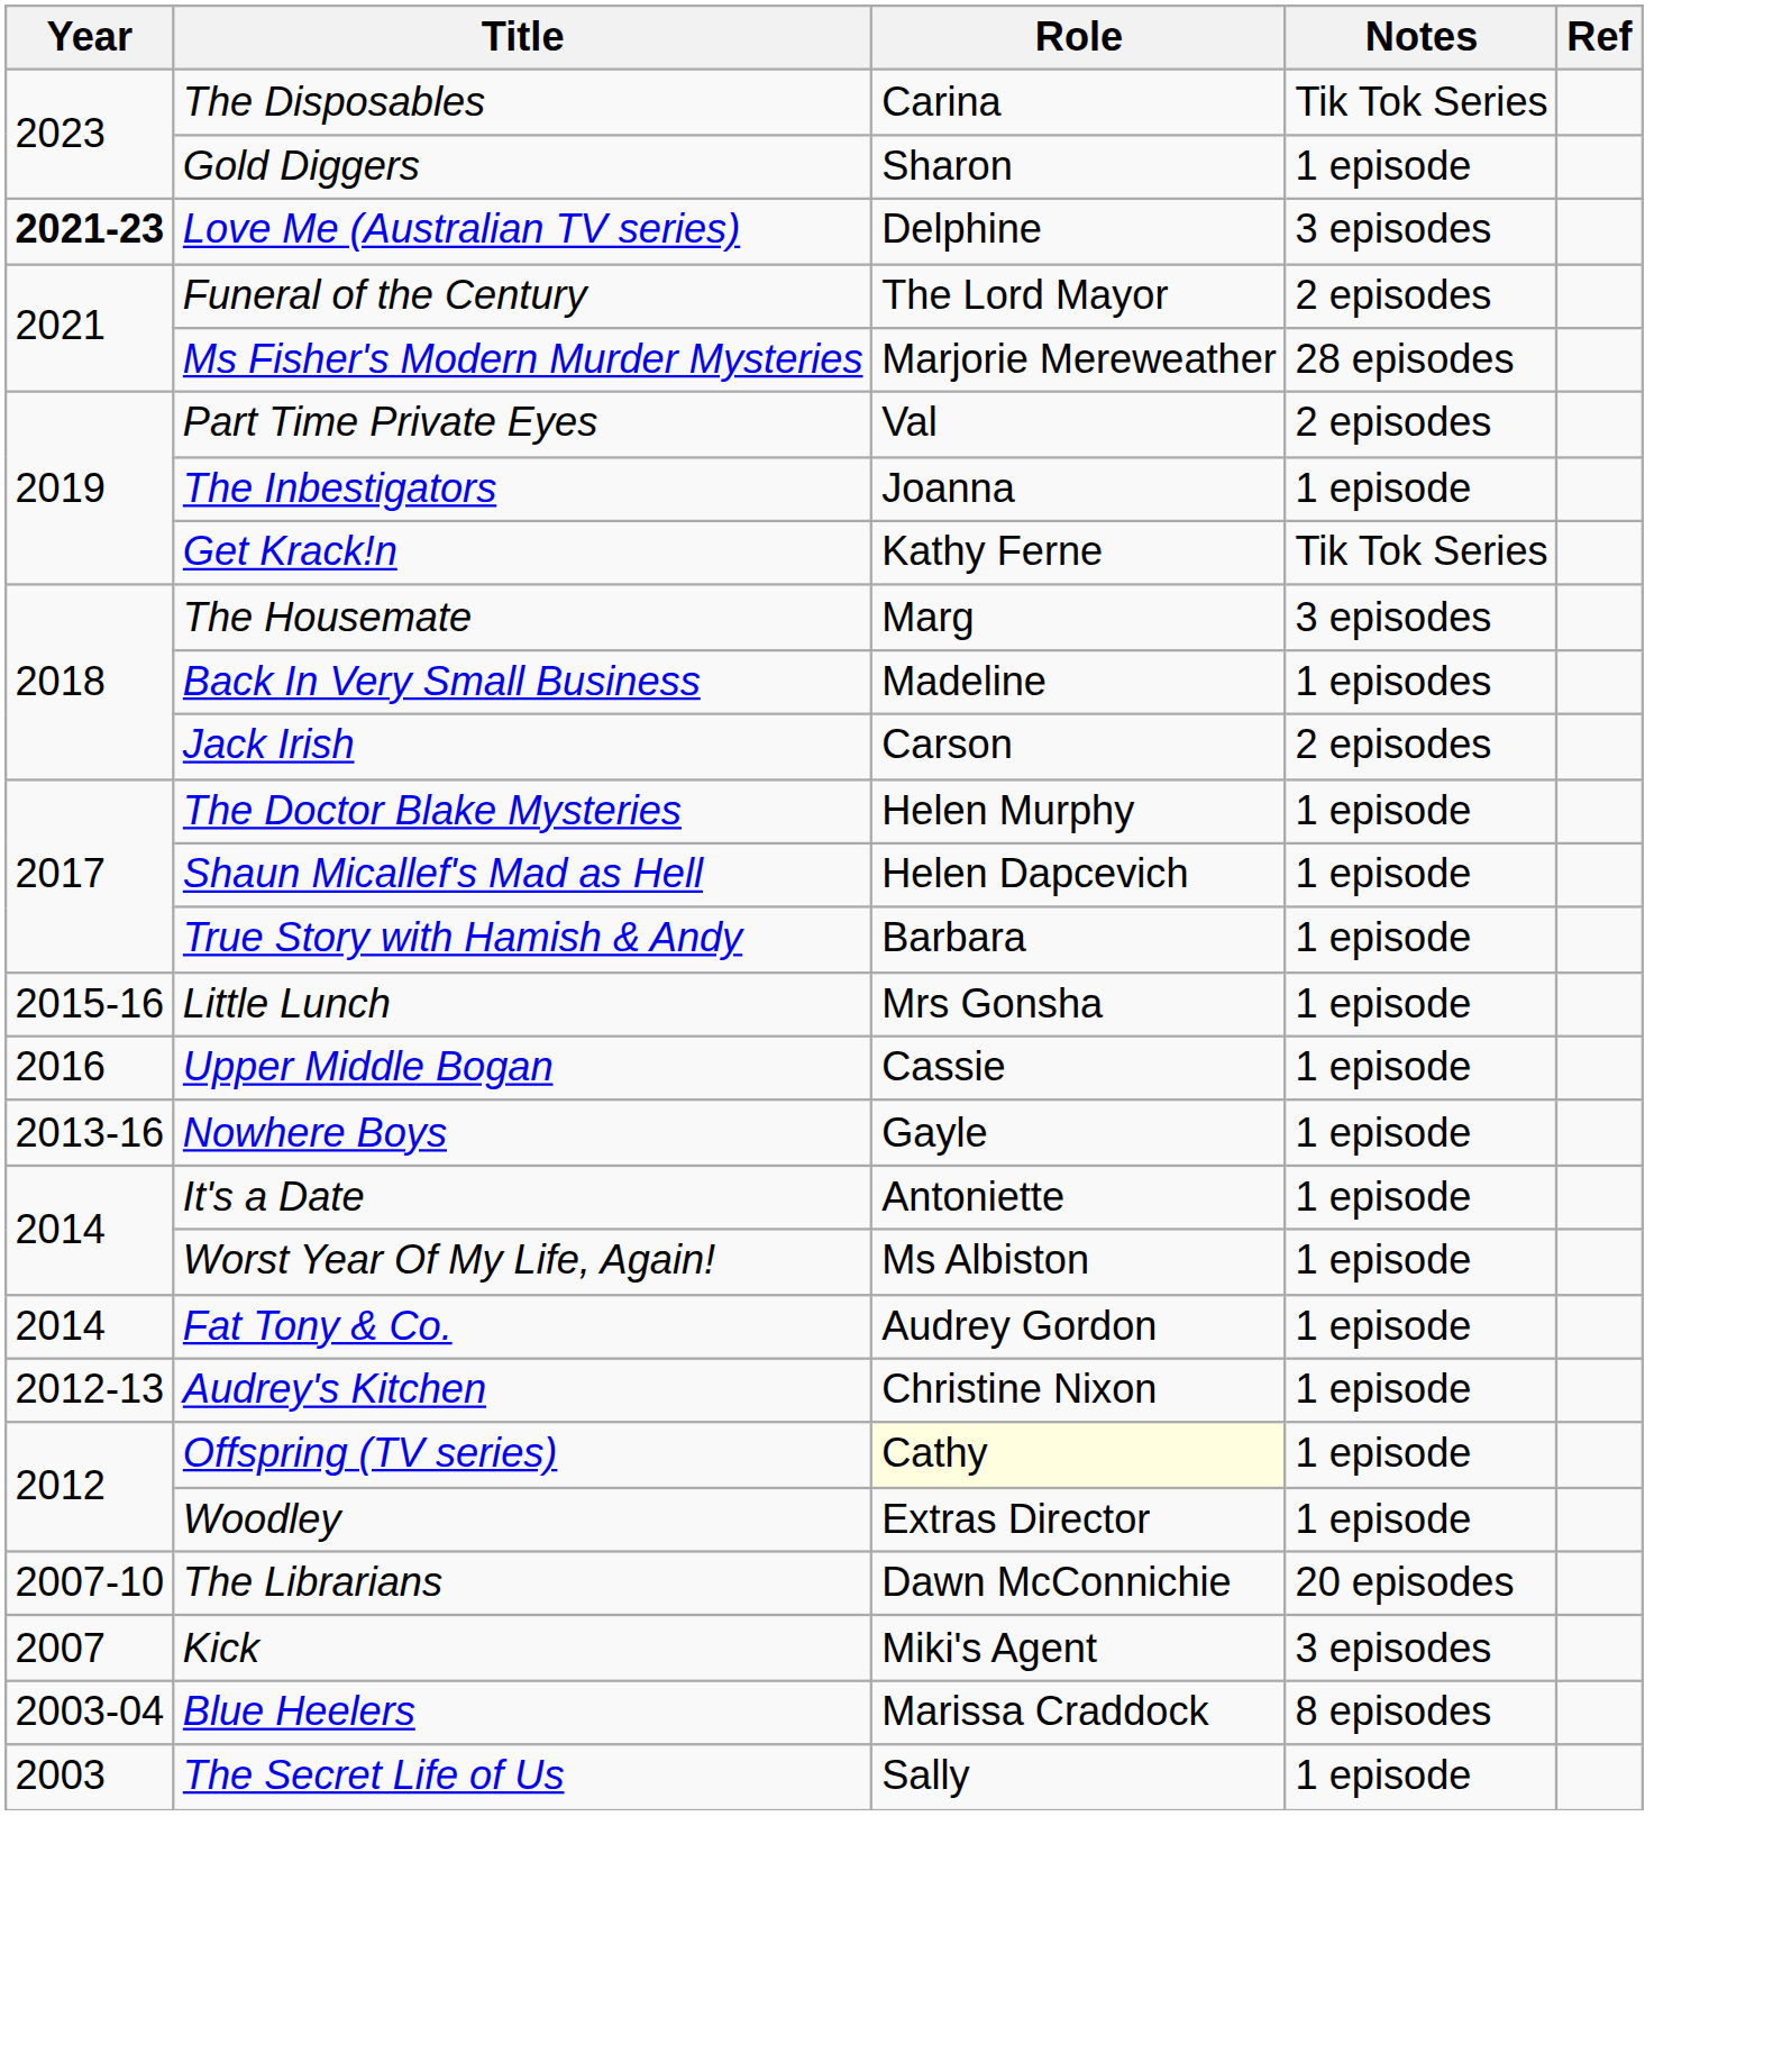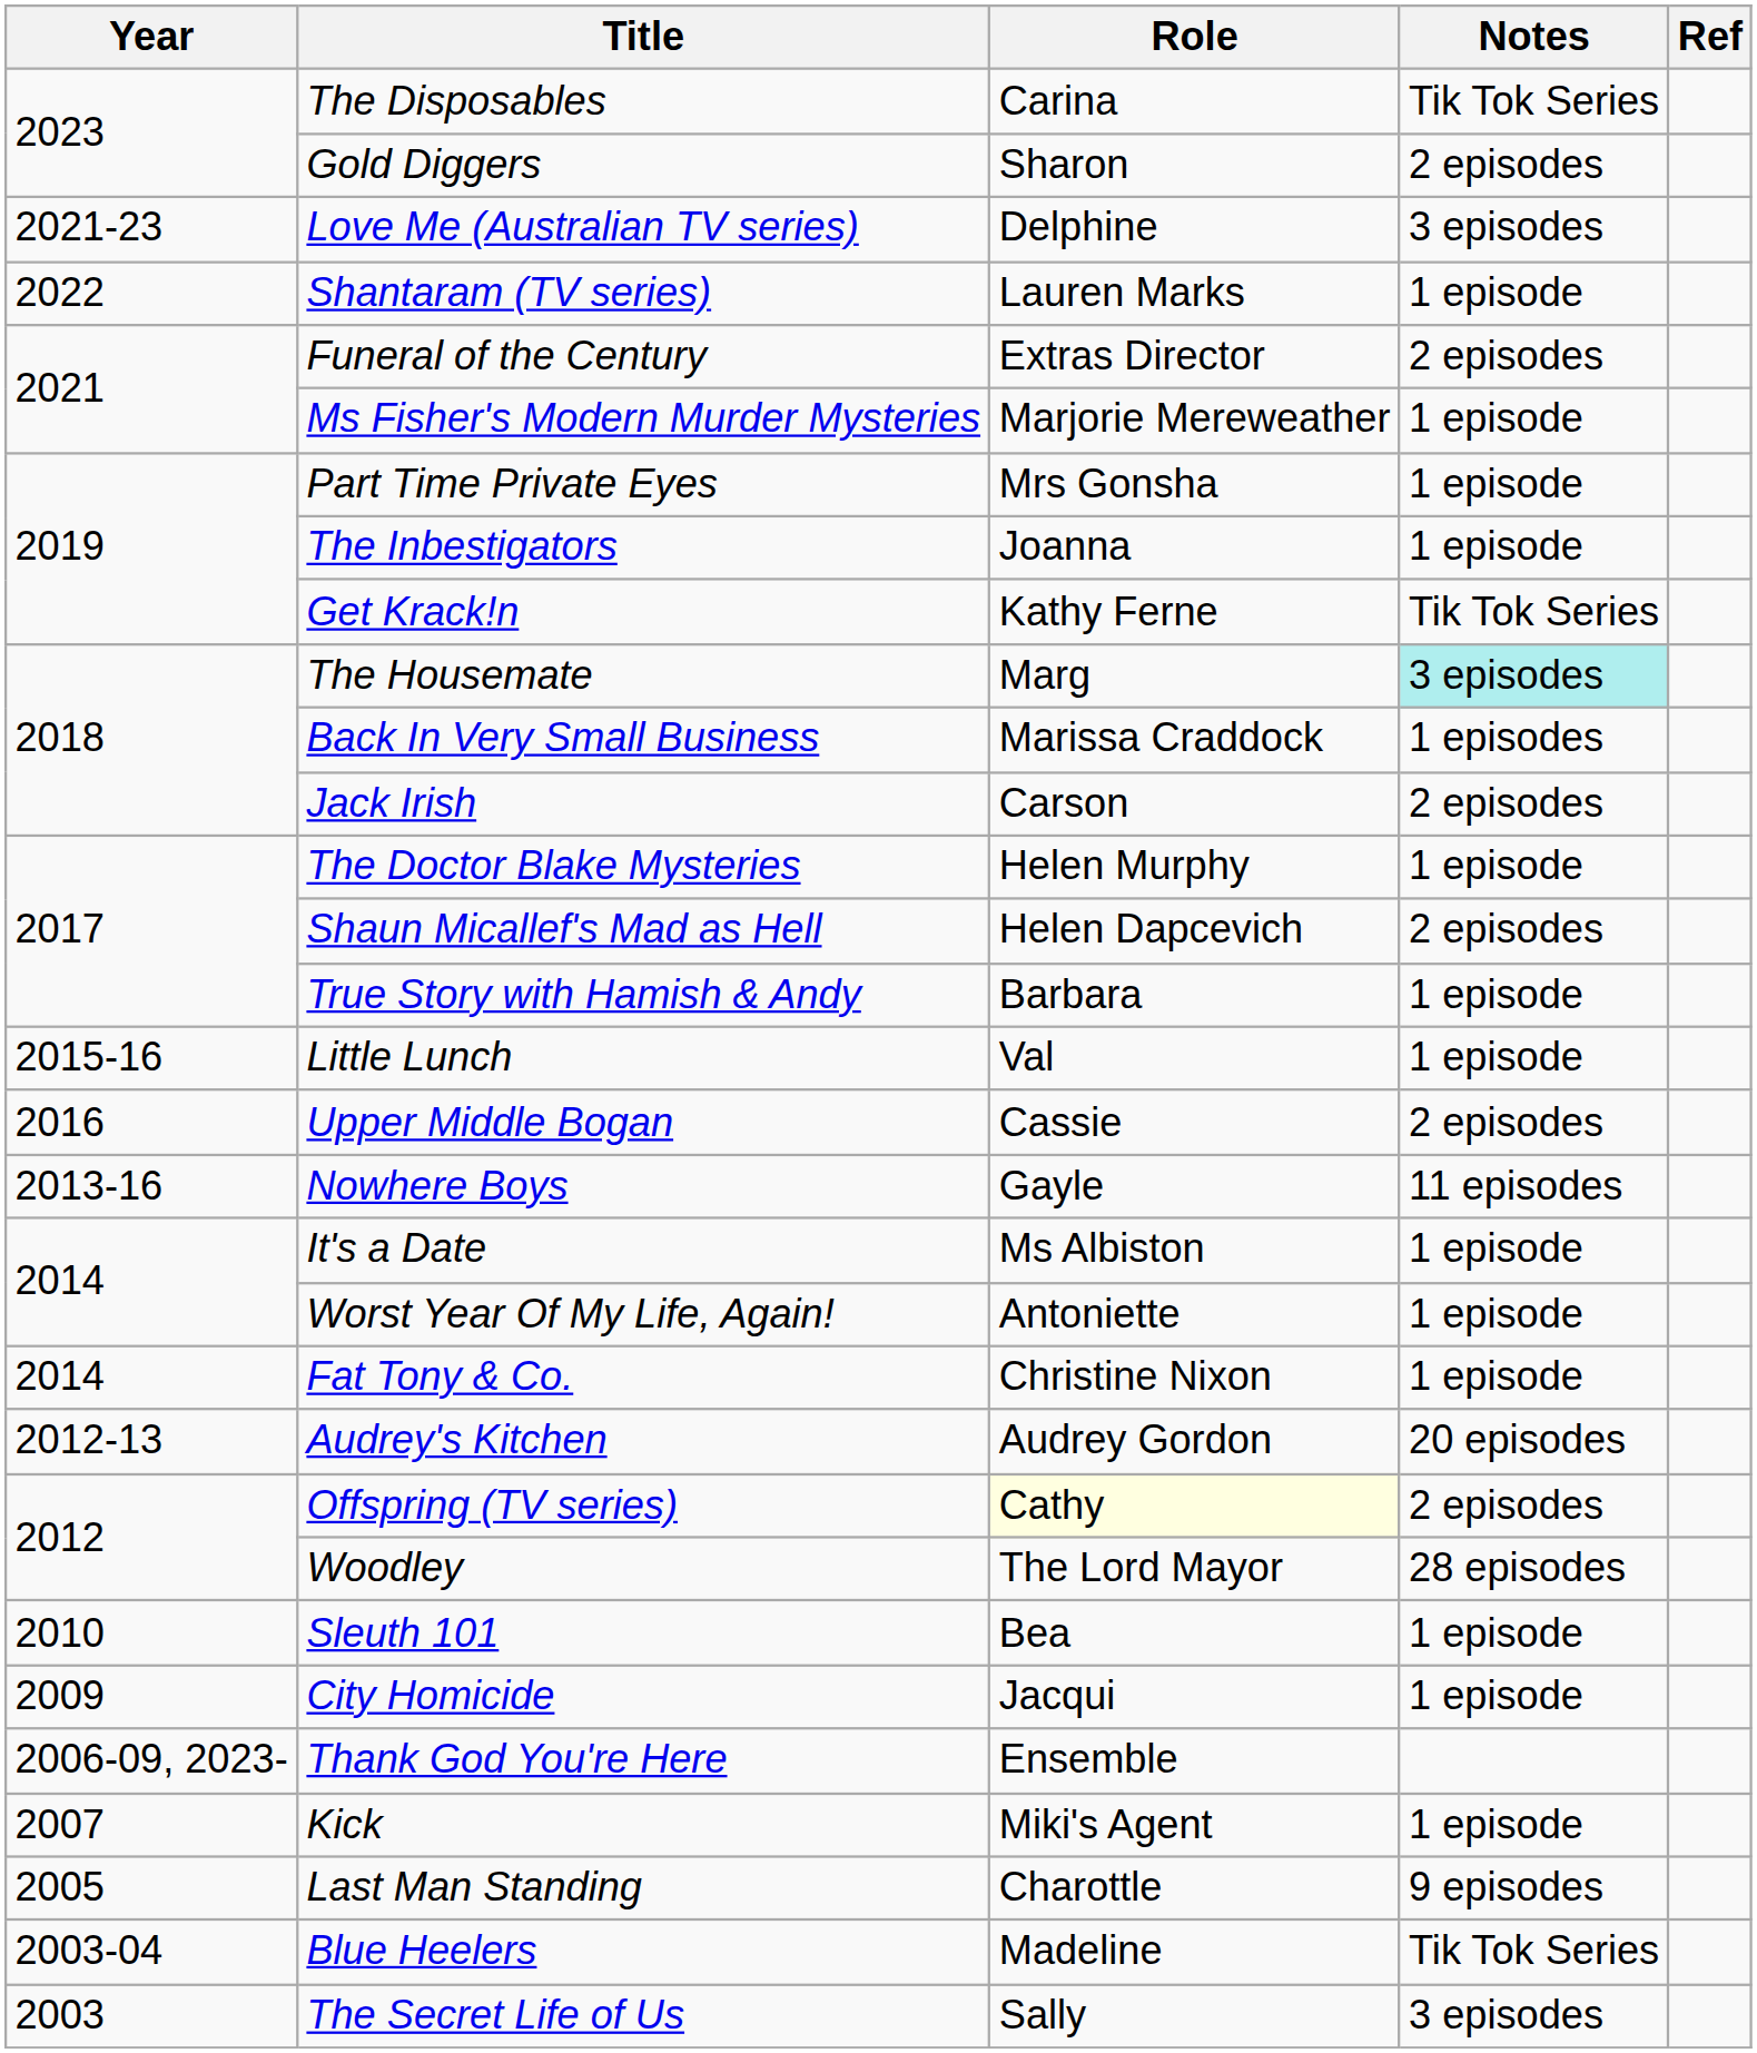Gold Diggers | Notes: 1 episode -> 2 episodes
Love Me (Australian TV series) | Year: bold -> normal
+ row: 2022 | Shantaram (TV series) | Lauren Marks | 1 episode
Funeral of the Century | Role: The Lord Mayor -> Extras Director
Ms Fisher's Modern Murder Mysteries | Notes: 28 episodes -> 1 episode
Part Time Private Eyes | Role: Val -> Mrs Gonsha
Part Time Private Eyes | Notes: 2 episodes -> 1 episode
The Housemate | Notes: no background -> paleturquoise background
Back In Very Small Business | Role: Madeline -> Marissa Craddock
Shaun Micallef's Mad as Hell | Notes: 1 episode -> 2 episodes
Little Lunch | Role: Mrs Gonsha -> Val
Upper Middle Bogan | Notes: 1 episode -> 2 episodes
Nowhere Boys | Notes: 1 episode -> 11 episodes
It's a Date | Role: Antoniette -> Ms Albiston
Worst Year Of My Life, Again! | Role: Ms Albiston -> Antoniette
Fat Tony & Co. | Role: Audrey Gordon -> Christine Nixon
Audrey's Kitchen | Role: Christine Nixon -> Audrey Gordon
Audrey's Kitchen | Notes: 1 episode -> 20 episodes
Offspring (TV series) | Notes: 1 episode -> 2 episodes
Woodley | Role: Extras Director -> The Lord Mayor
Woodley | Notes: 1 episode -> 28 episodes
- row: 2007-10 | The Librarians | Dawn McConnichie | 20 episodes
+ row: 2010 | Sleuth 101 | Bea | 1 episode
+ row: 2009 | City Homicide | Jacqui | 1 episode
+ row: 2006-09, 2023- | Thank God You're Here | Ensemble
Kick | Notes: 3 episodes -> 1 episode
+ row: 2005 | Last Man Standing | Charottle | 9 episodes
Blue Heelers | Role: Marissa Craddock -> Madeline
Blue Heelers | Notes: 8 episodes -> Tik Tok Series
The Secret Life of Us | Notes: 1 episode -> 3 episodes
